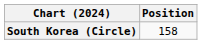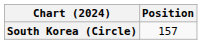South Korea (Circle) | Position: 158 -> 157
